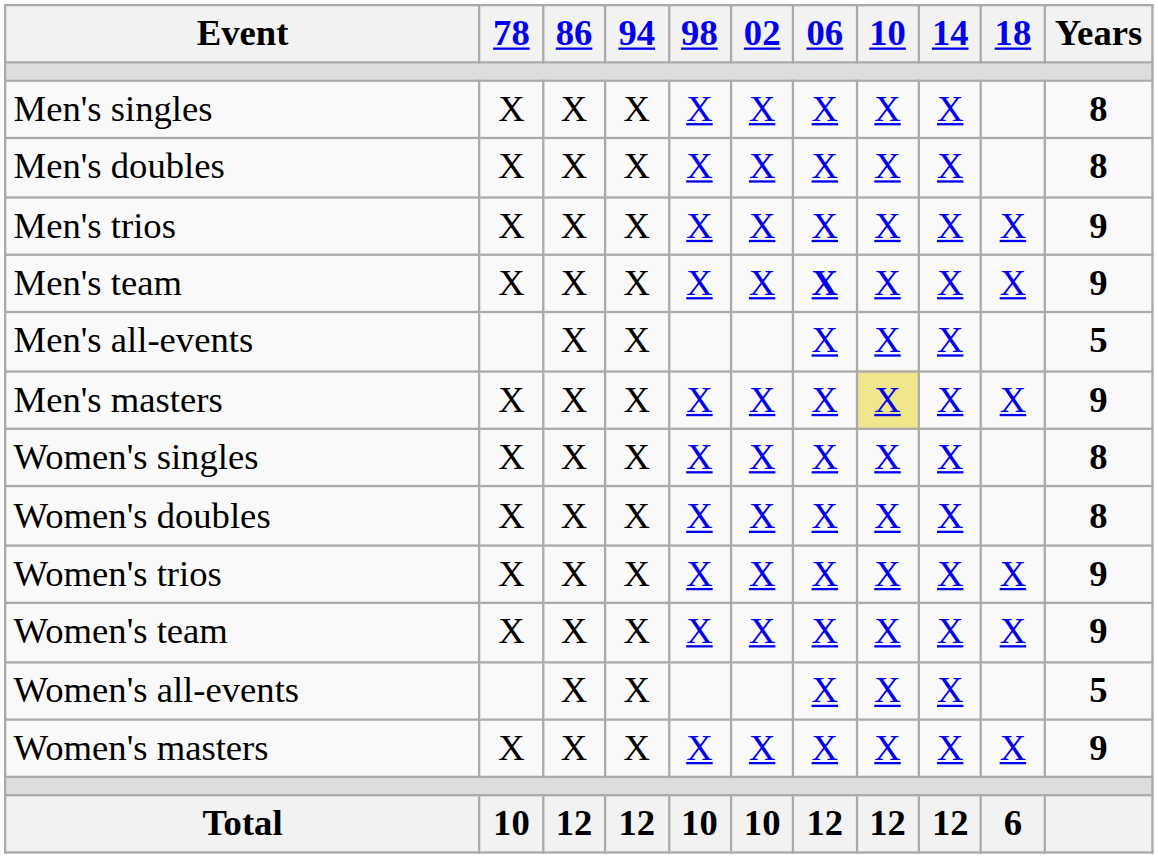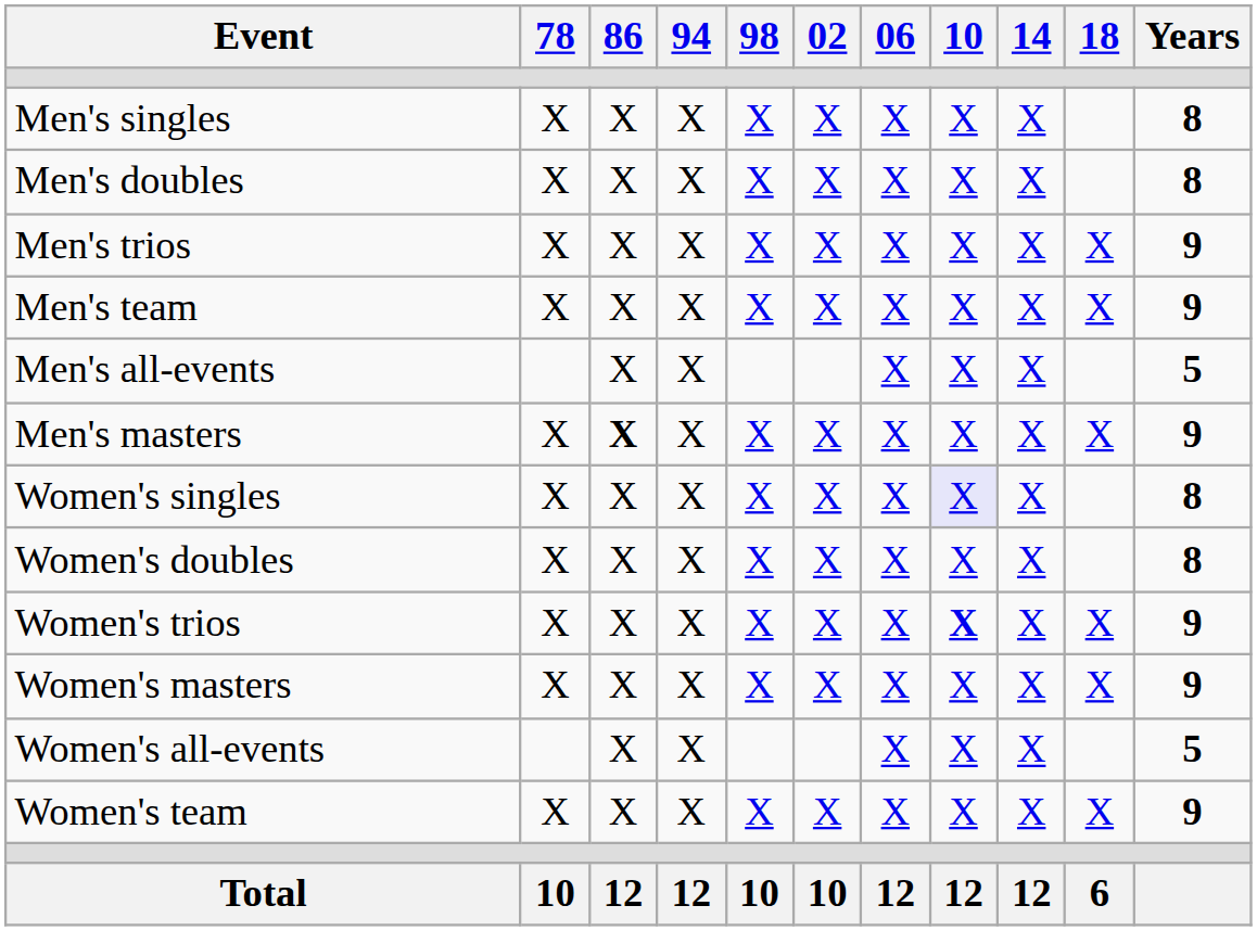Men's team | 06: bold -> normal
Men's masters | 86: normal -> bold
Men's masters | 10: khaki background -> no background
Women's singles | 10: no background -> lavender background
Women's trios | 10: normal -> bold
rows swapped: Women's team <-> Women's masters
